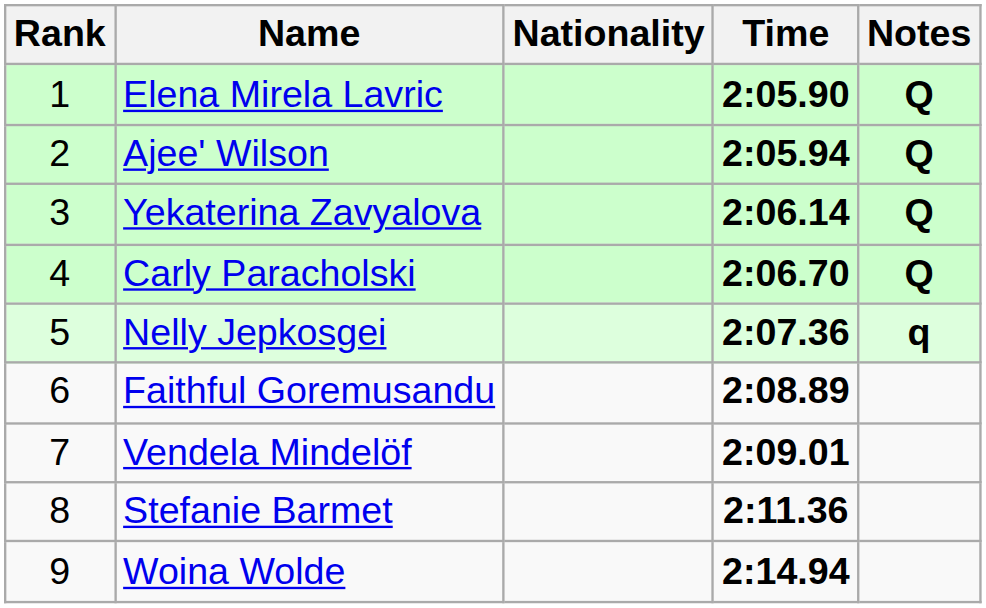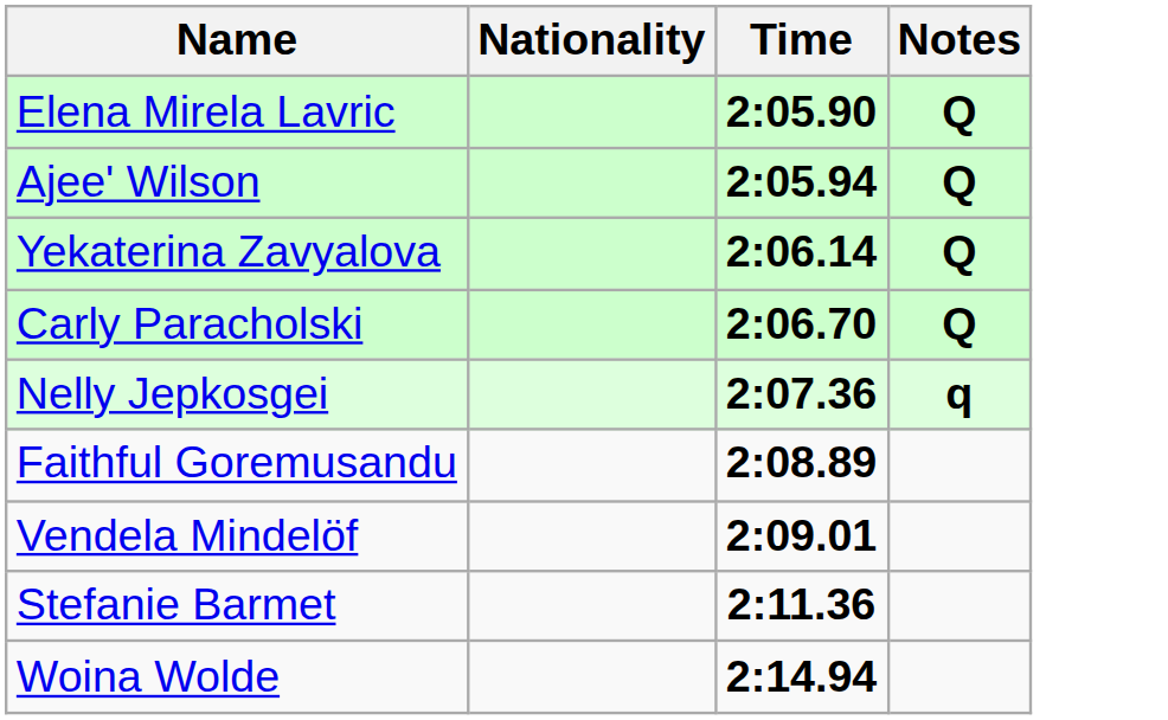- column: Rank | 1 | 2 | 3 | 4 | 5 | 6 | 7 | 8 | 9
